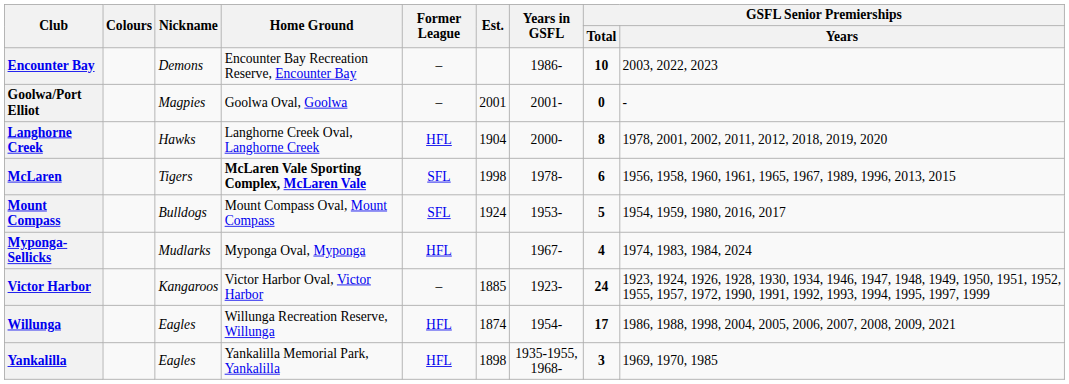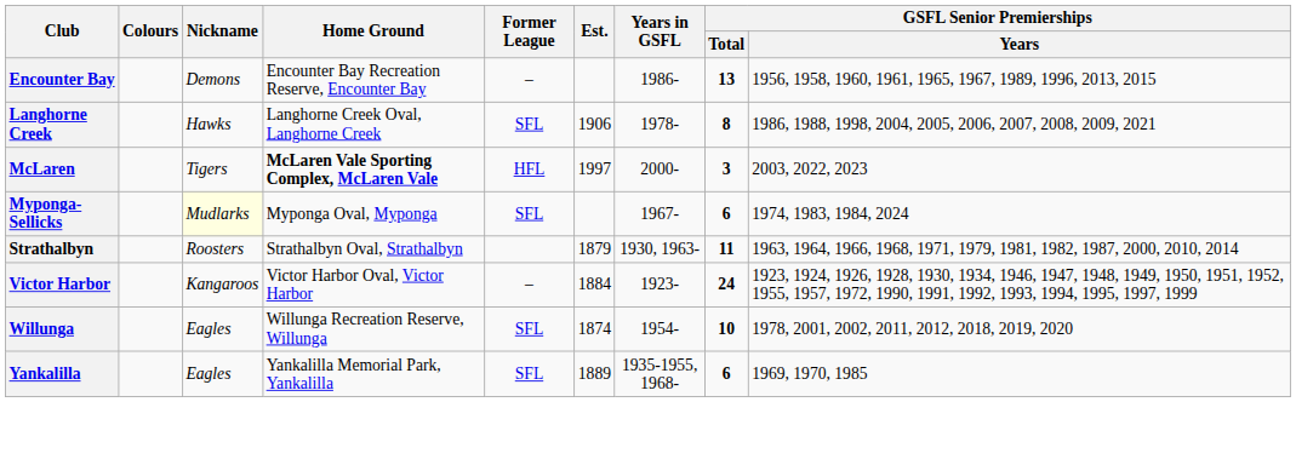Encounter Bay | GSFL Senior Premierships / Total: 10 -> 13
Encounter Bay | GSFL Senior Premierships / Years: 2003, 2022, 2023 -> 1956, 1958, 1960, 1961, 1965, 1967, 1989, 1996, 2013, 2015
- row: Goolwa/Port Elliot | Magpies | Goolwa Oval, Goolwa | – | 2001 | 2001- | 0 | -
Langhorne Creek | Former League: HFL -> SFL
Langhorne Creek | Est.: 1904 -> 1906
Langhorne Creek | Years in GSFL: 2000- -> 1978-
Langhorne Creek | GSFL Senior Premierships / Years: 1978, 2001, 2002, 2011, 2012, 2018, 2019, 2020 -> 1986, 1988, 1998, 2004, 2005, 2006, 2007, 2008, 2009, 2021
McLaren | Former League: SFL -> HFL
McLaren | Est.: 1998 -> 1997
McLaren | Years in GSFL: 1978- -> 2000-
McLaren | GSFL Senior Premierships / Total: 6 -> 3
McLaren | GSFL Senior Premierships / Years: 1956, 1958, 1960, 1961, 1965, 1967, 1989, 1996, 2013, 2015 -> 2003, 2022, 2023
- row: Mount Compass | Bulldogs | Mount Compass Oval, Mount Compass | SFL | 1924 | 1953- | 5 | 1954, 1959, 1980, 2016, 2017
Myponga-Sellicks | Nickname: no background -> lightyellow background
Myponga-Sellicks | Former League: HFL -> SFL
Myponga-Sellicks | GSFL Senior Premierships / Total: 4 -> 6
+ row: Strathalbyn | Roosters | Strathalbyn Oval, Strathalbyn | 1879 | 1930, 1963- | 11 | 1963, 1964, 1966, 1968, 1971, 1979, 1981, 1982, 1987, 2000, 2010, 2014
Victor Harbor | Est.: 1885 -> 1884
Willunga | Former League: HFL -> SFL
Willunga | GSFL Senior Premierships / Total: 17 -> 10
Willunga | GSFL Senior Premierships / Years: 1986, 1988, 1998, 2004, 2005, 2006, 2007, 2008, 2009, 2021 -> 1978, 2001, 2002, 2011, 2012, 2018, 2019, 2020
Yankalilla | Former League: HFL -> SFL
Yankalilla | Est.: 1898 -> 1889
Yankalilla | GSFL Senior Premierships / Total: 3 -> 6
